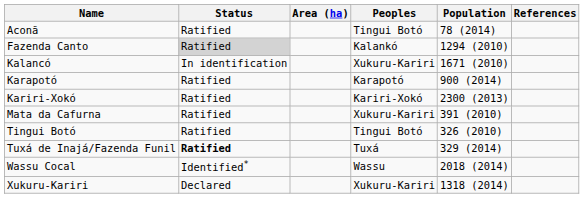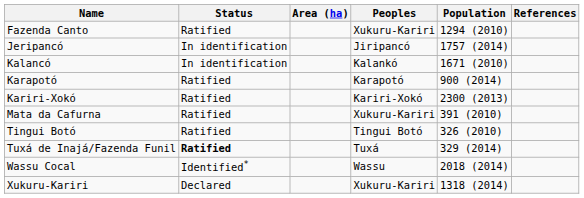- row: Aconã | Ratified | Tingui Botó | 78 (2014)
Fazenda Canto | Status: lightgrey background -> no background
Fazenda Canto | Peoples: Kalankó -> Xukuru-Kariri
+ row: Jeripancó | In identification | Jiripancó | 1757 (2014)
Kalancó | Peoples: Xukuru-Kariri -> Kalankó
